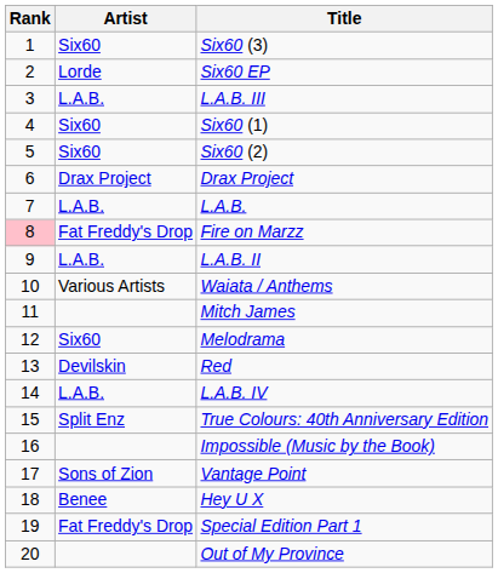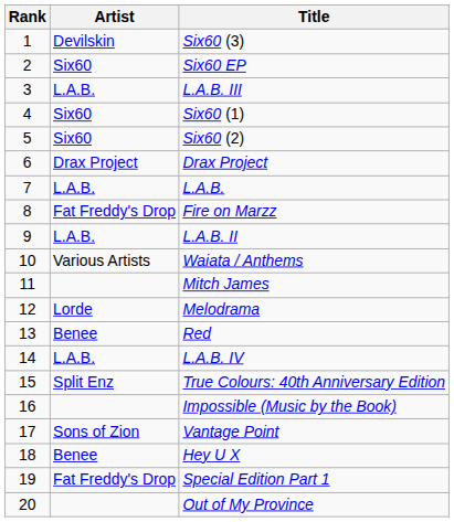Six60 (3) | Artist: Six60 -> Devilskin
Six60 EP | Artist: Lorde -> Six60
Fire on Marzz | Rank: pink background -> no background
Melodrama | Artist: Six60 -> Lorde
Red | Artist: Devilskin -> Benee
